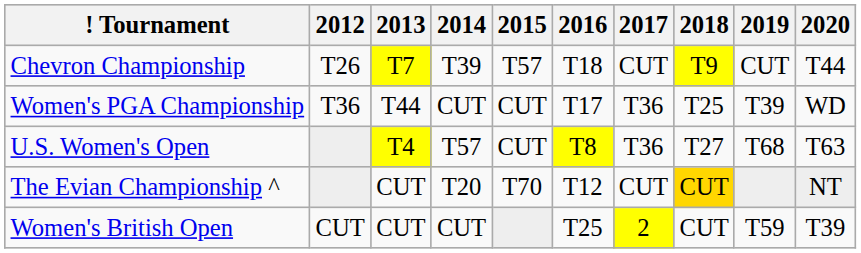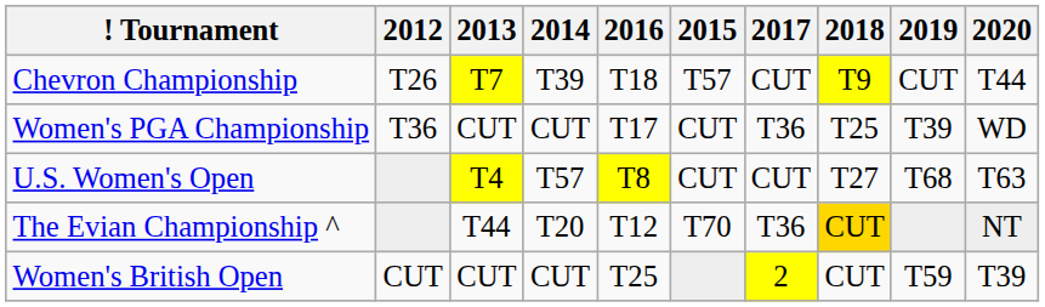columns swapped: 2015 <-> 2016
Women's PGA Championship | 2013: T44 -> CUT
U.S. Women's Open | 2017: T36 -> CUT
The Evian Championship ^ | 2013: CUT -> T44
The Evian Championship ^ | 2017: CUT -> T36
